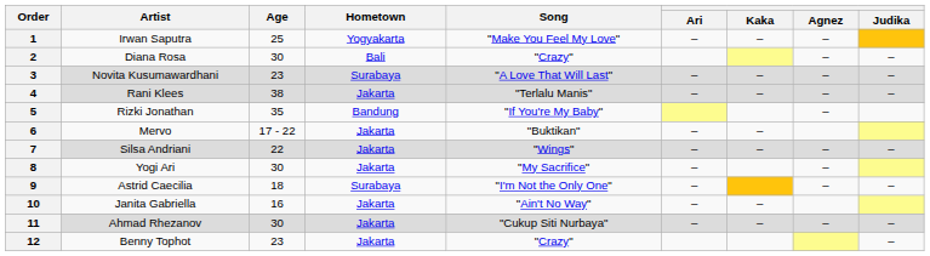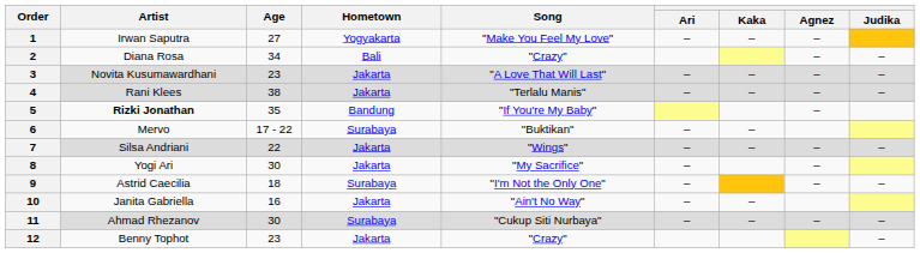1 | Age: 25 -> 27
2 | Age: 30 -> 34
3 | Hometown: Surabaya -> Jakarta
5 | Artist: normal -> bold
6 | Hometown: Jakarta -> Surabaya
11 | Hometown: Jakarta -> Surabaya
